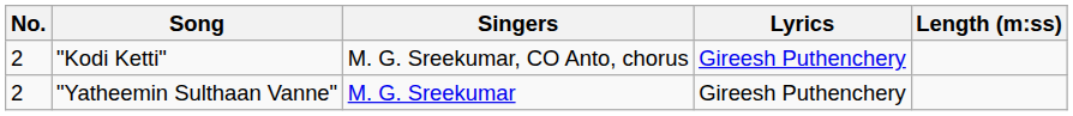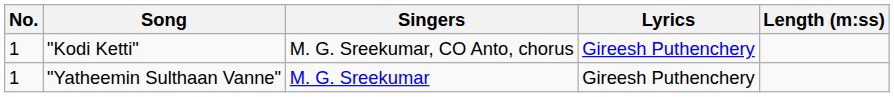"Kodi Ketti" | No.: 2 -> 1
"Yatheemin Sulthaan Vanne" | No.: 2 -> 1
